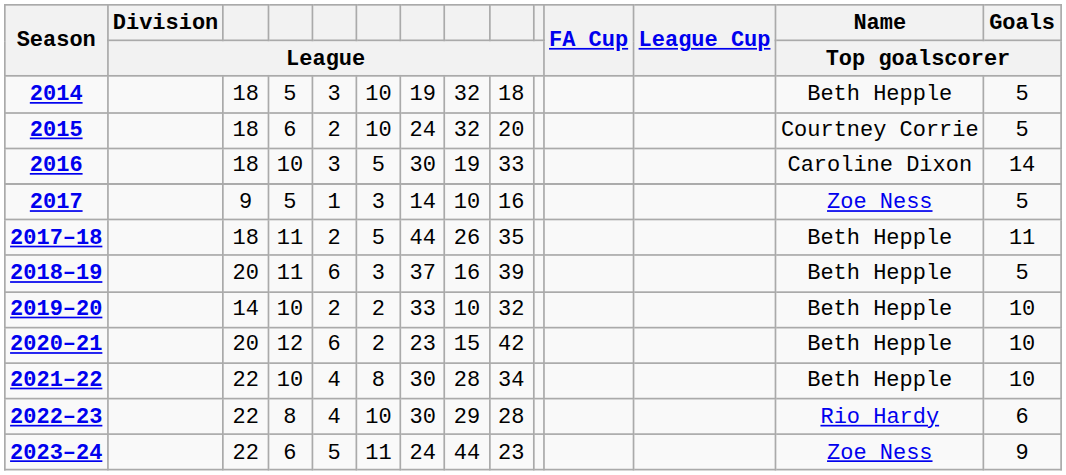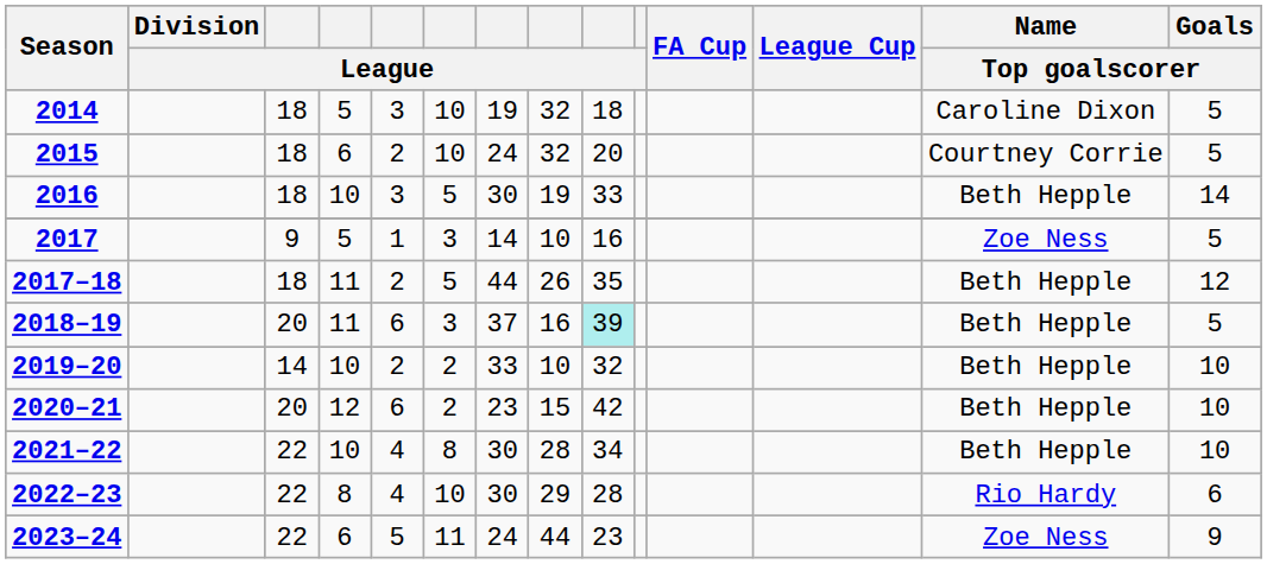2014 | Name / Top goalscorer: Beth Hepple -> Caroline Dixon
2016 | Name / Top goalscorer: Caroline Dixon -> Beth Hepple
2017–18 | Goals / Top goalscorer: 11 -> 12
2018–19 | column 9: no background -> paleturquoise background
